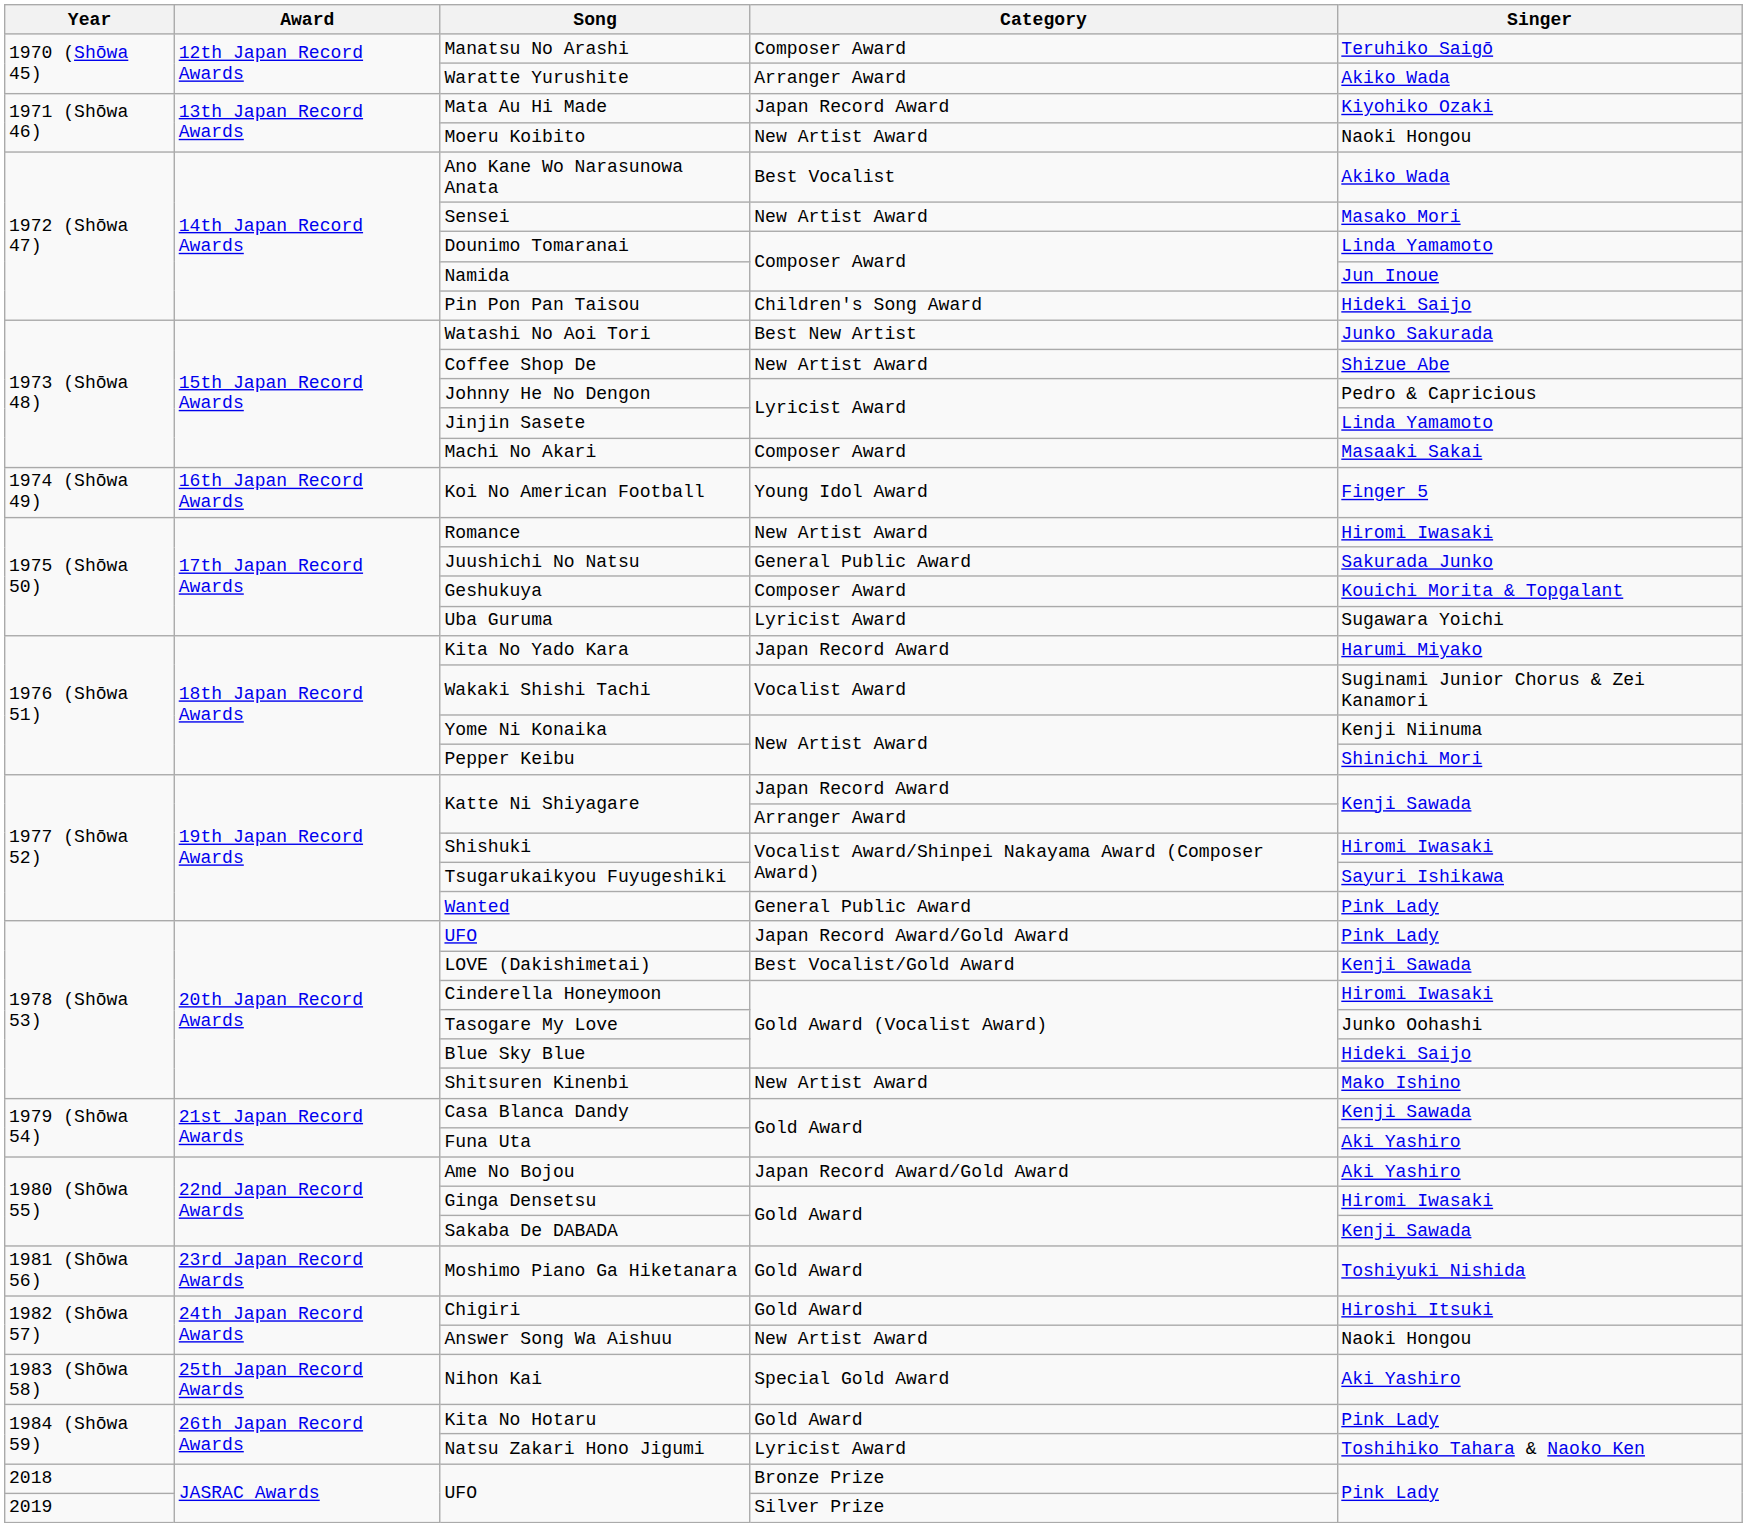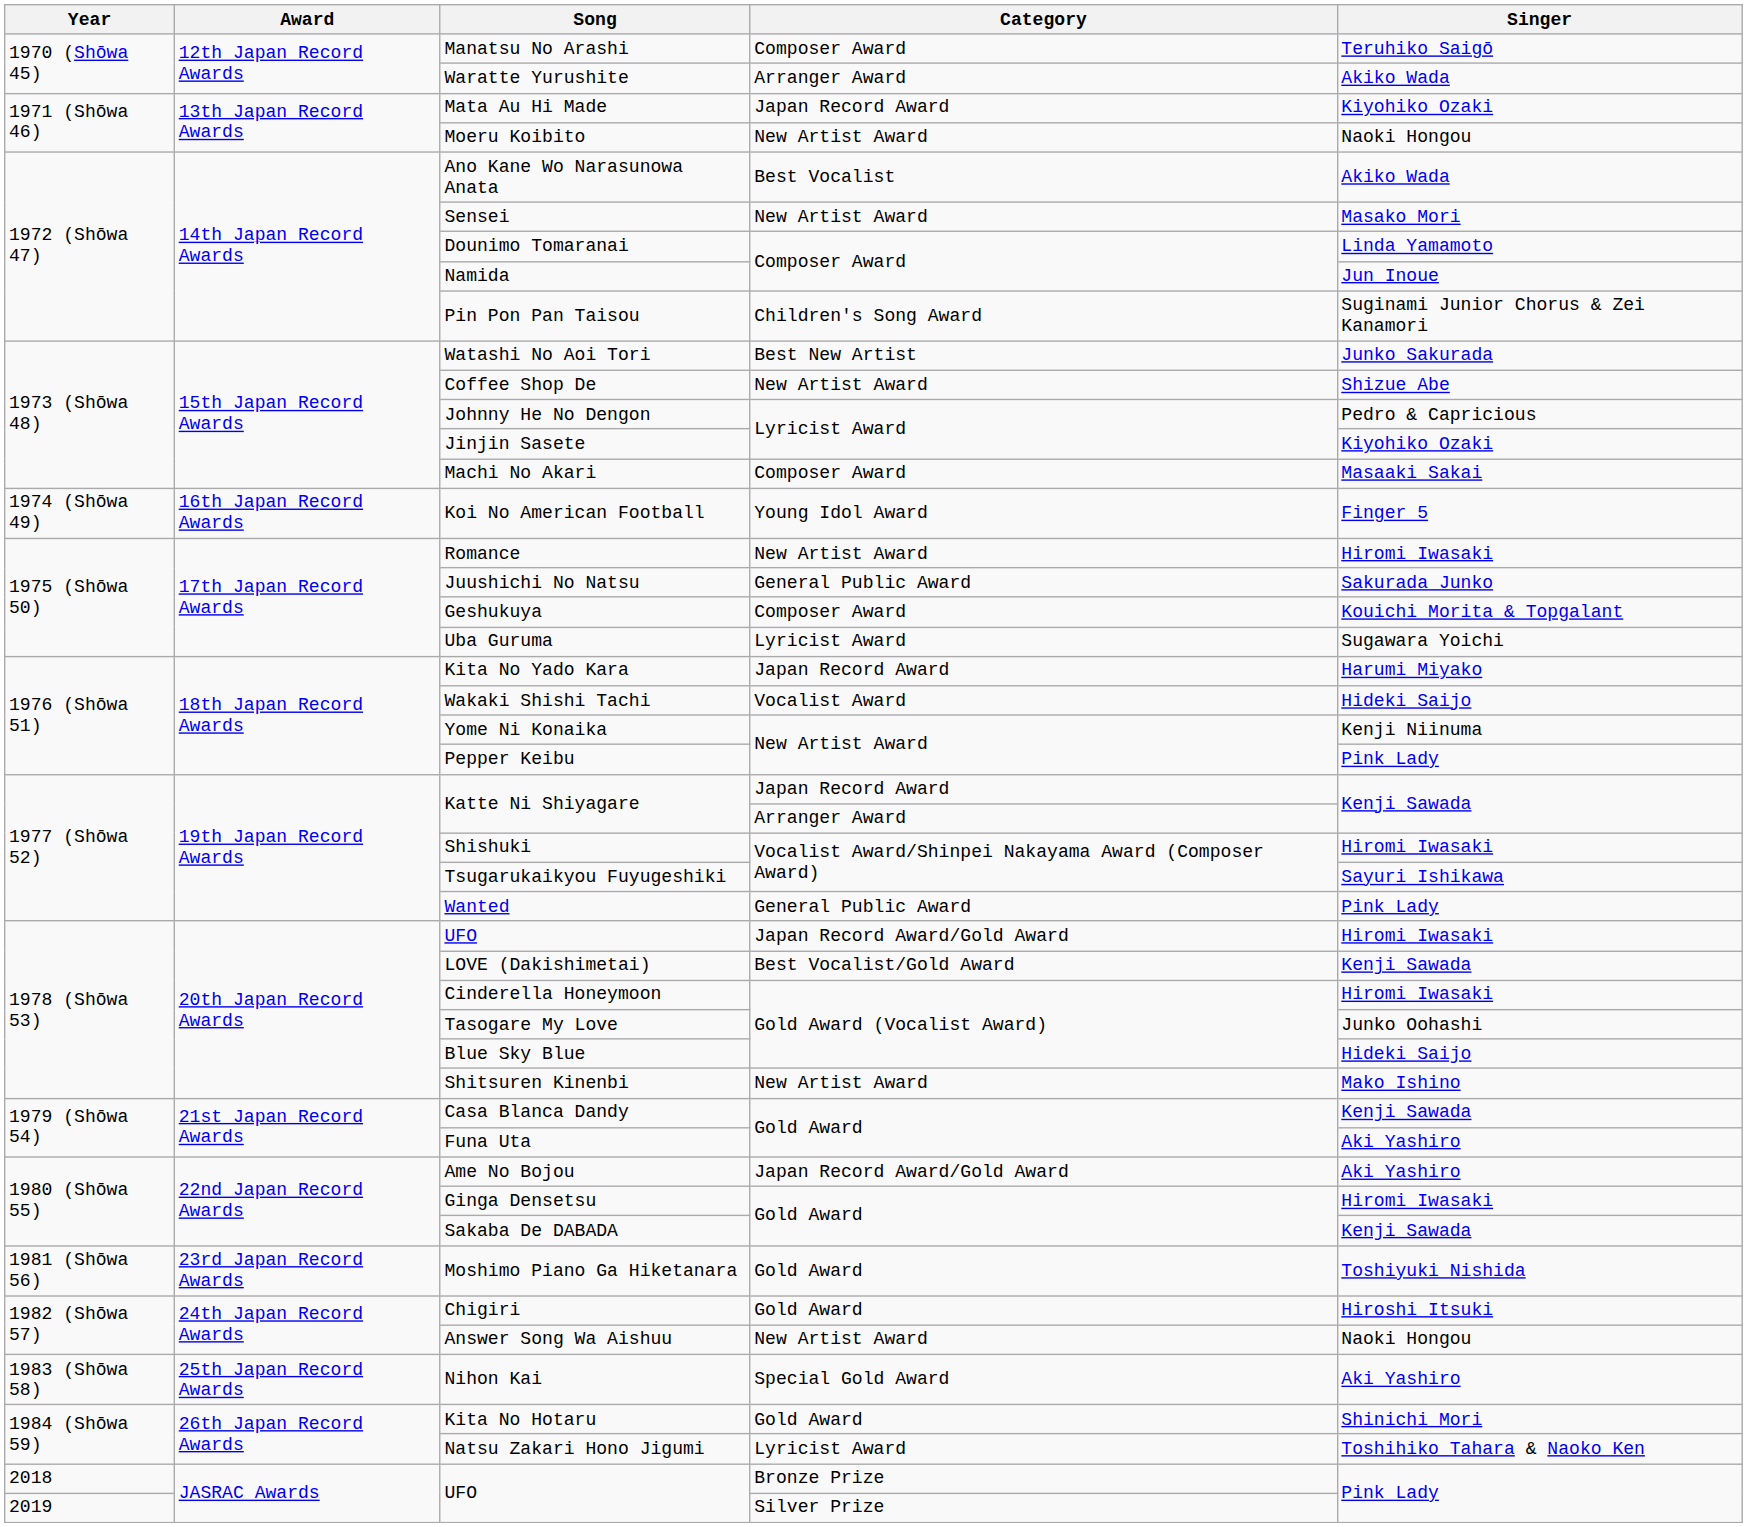Pin Pon Pan Taisou | Singer: Hideki Saijo -> Suginami Junior Chorus & Zei Kanamori
Jinjin Sasete | Singer: Linda Yamamoto -> Kiyohiko Ozaki
Wakaki Shishi Tachi | Singer: Suginami Junior Chorus & Zei Kanamori -> Hideki Saijo
Pepper Keibu | Singer: Shinichi Mori -> Pink Lady
UFO / Japan Record Award/Gold Award | Singer: Pink Lady -> Hiromi Iwasaki
Kita No Hotaru | Singer: Pink Lady -> Shinichi Mori
